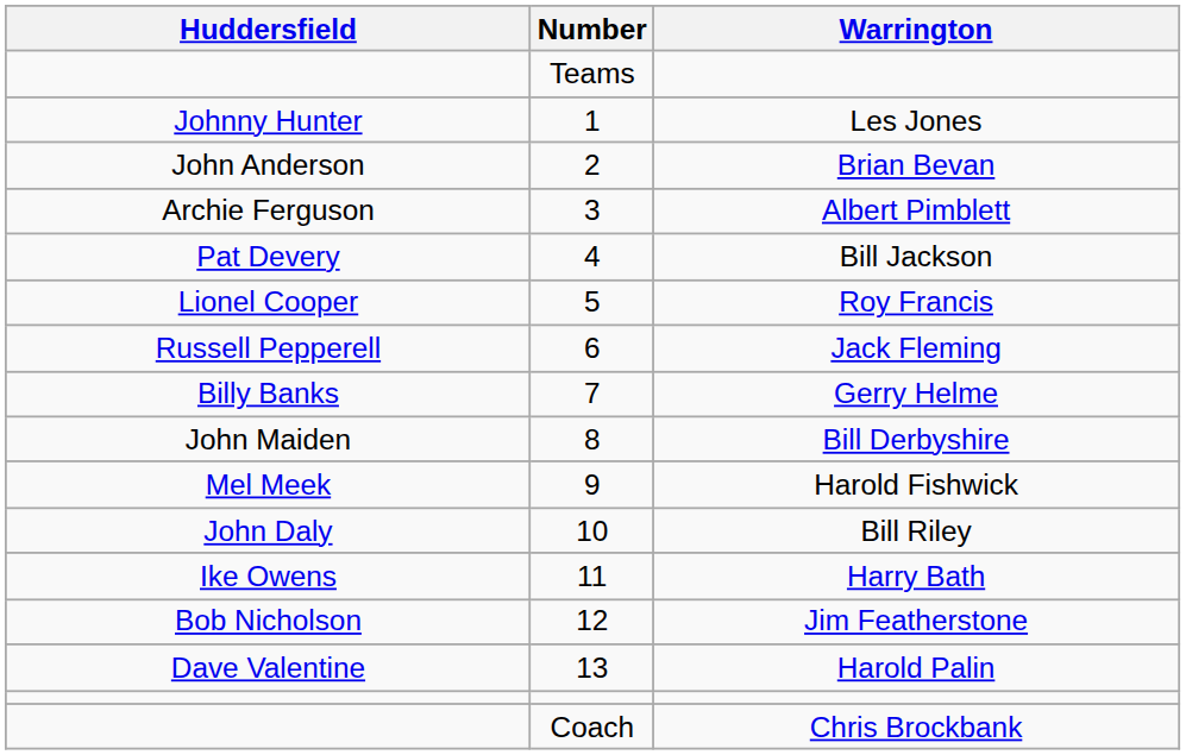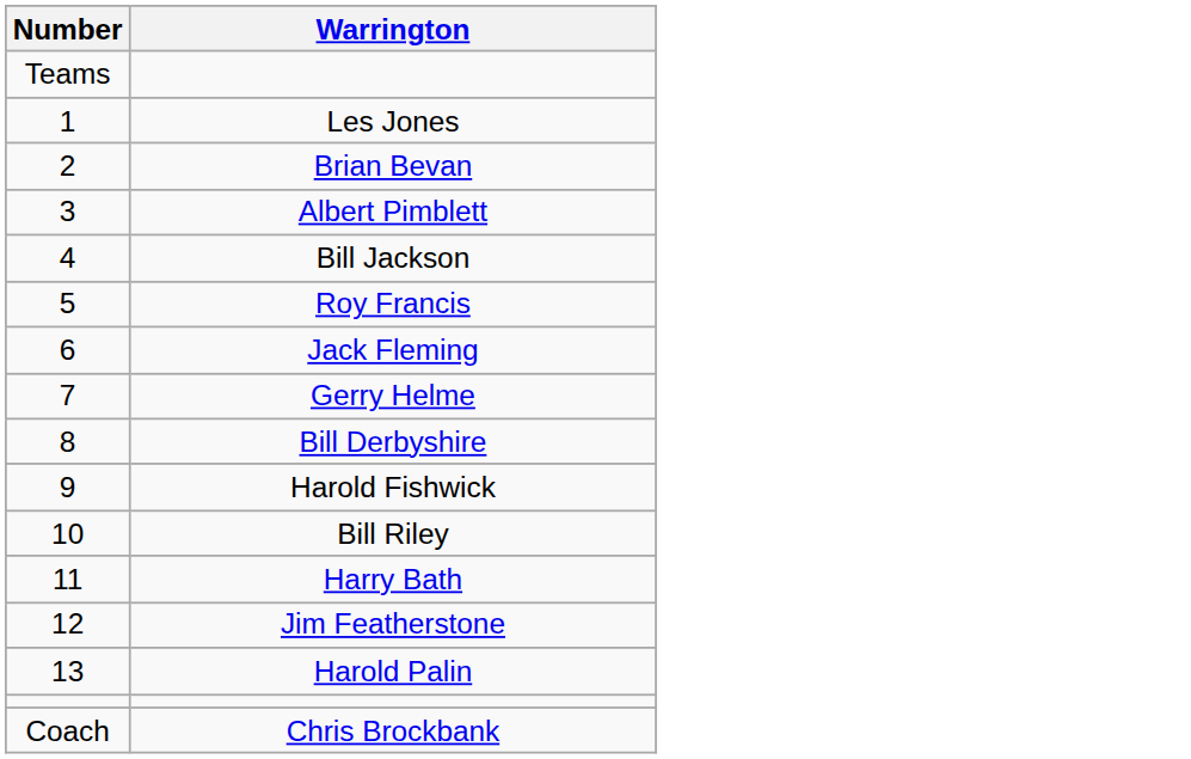- column: Huddersfield | Johnny Hunter | John Anderson | Archie Ferguson | Pat Devery | Lionel Cooper | Russell Pepperell | Billy Banks | John Maiden | Mel Meek | John Daly | Ike Owens | Bob Nicholson | Dave Valentine
